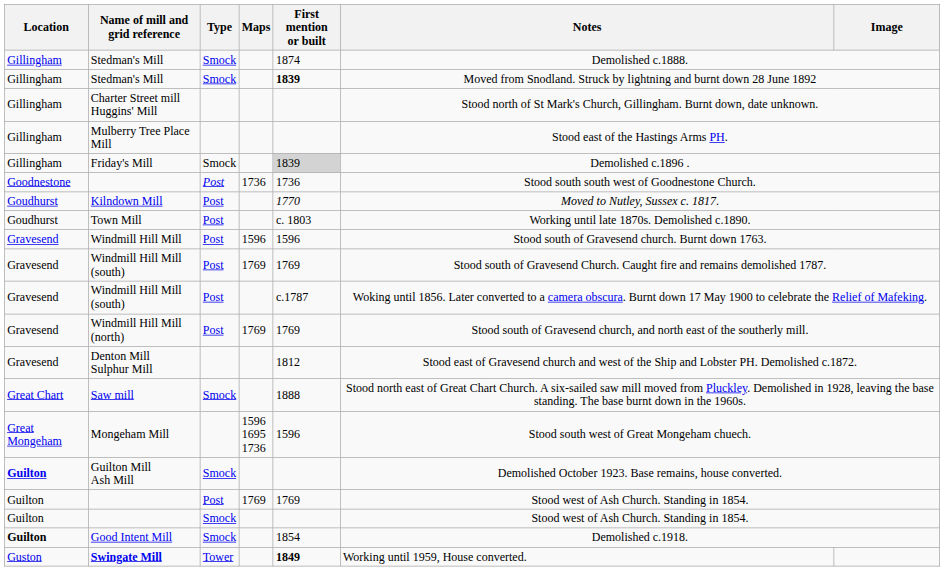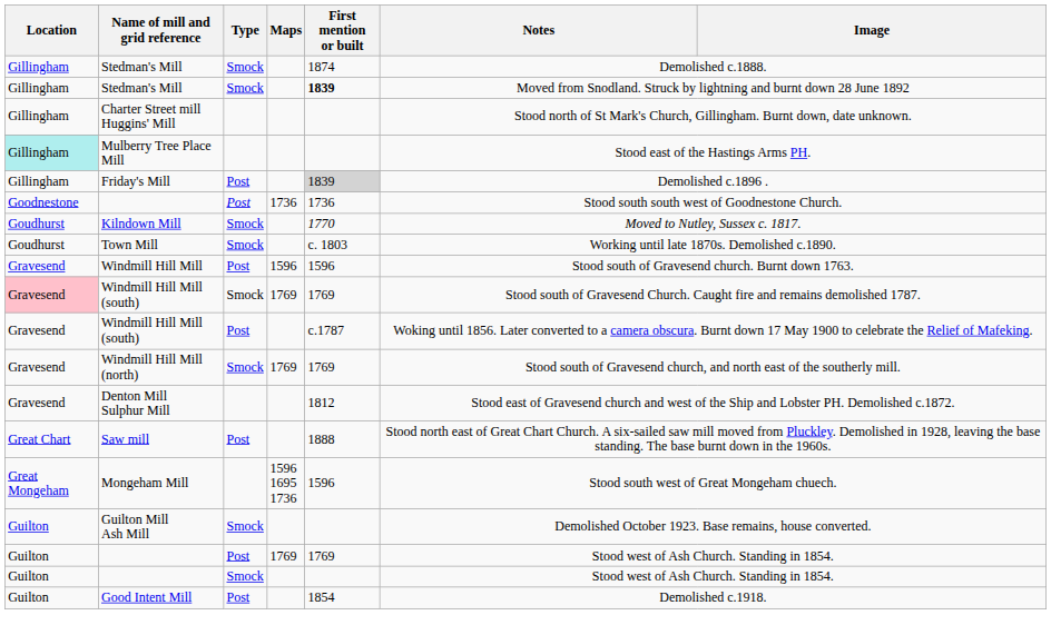Mulberry Tree Place Mill | Location: no background -> paleturquoise background
Friday's Mill | Type: Smock -> Post
Kilndown Mill | Type: Post -> Smock
Town Mill | Type: Post -> Smock
Windmill Hill Mill (south) / 1769 | Location: no background -> pink background
Windmill Hill Mill (south) / 1769 | Type: Post -> Smock
Windmill Hill Mill (north) | Type: Post -> Smock
Saw mill | Type: Smock -> Post
Guilton Mill Ash Mill | Location: bold -> normal
Good Intent Mill | Location: bold -> normal
Good Intent Mill | Type: Smock -> Post
- row: Guston | Swingate Mill | Tower | 1849 | Working until 1959, House converted.
